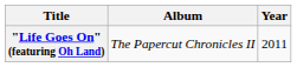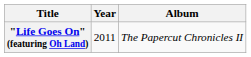columns swapped: Year <-> Album
